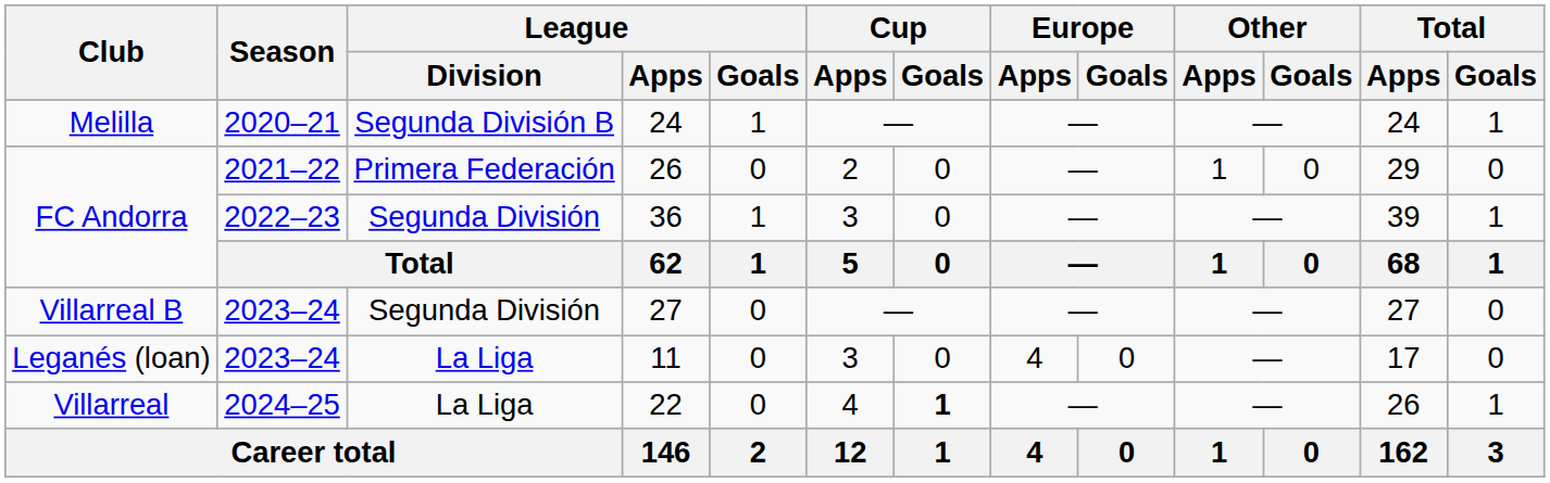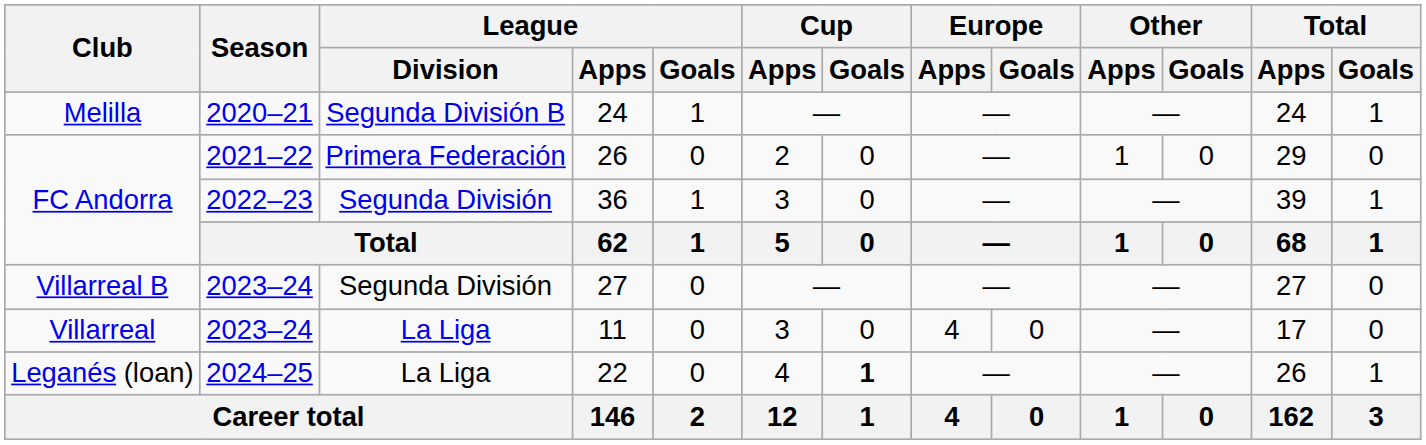11 | Club: Leganés (loan) -> Villarreal
22 | Club: Villarreal -> Leganés (loan)
